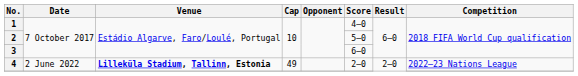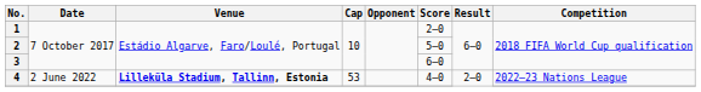1 | Score: 4–0 -> 2–0
4 | Cap: 49 -> 53
4 | Score: 2–0 -> 4–0
